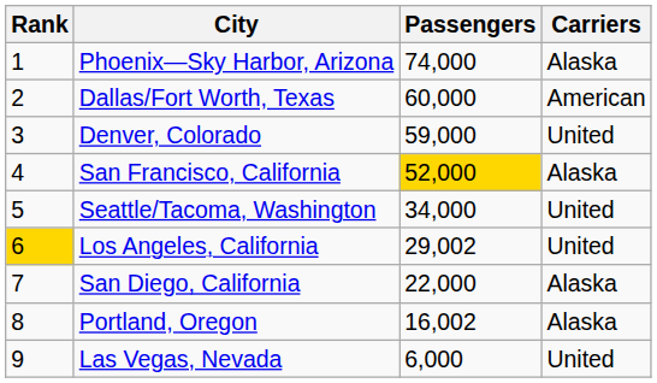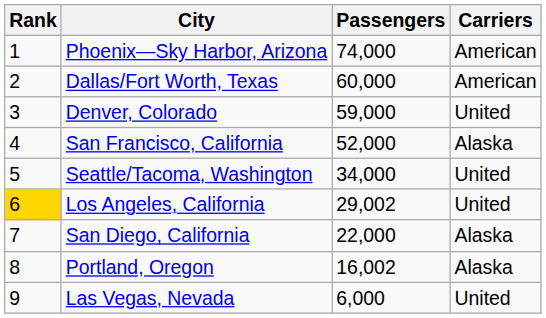Phoenix—Sky Harbor, Arizona | Carriers: Alaska -> American
San Francisco, California | Passengers: gold background -> no background
